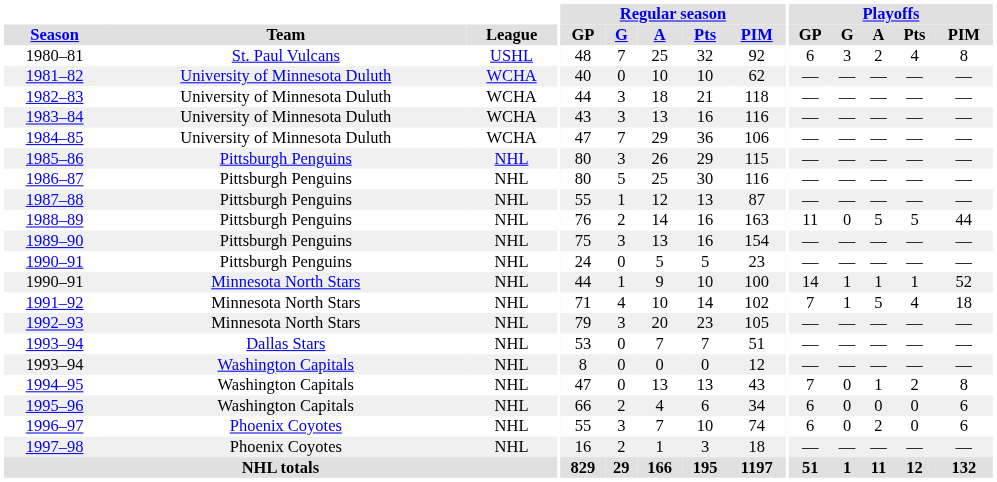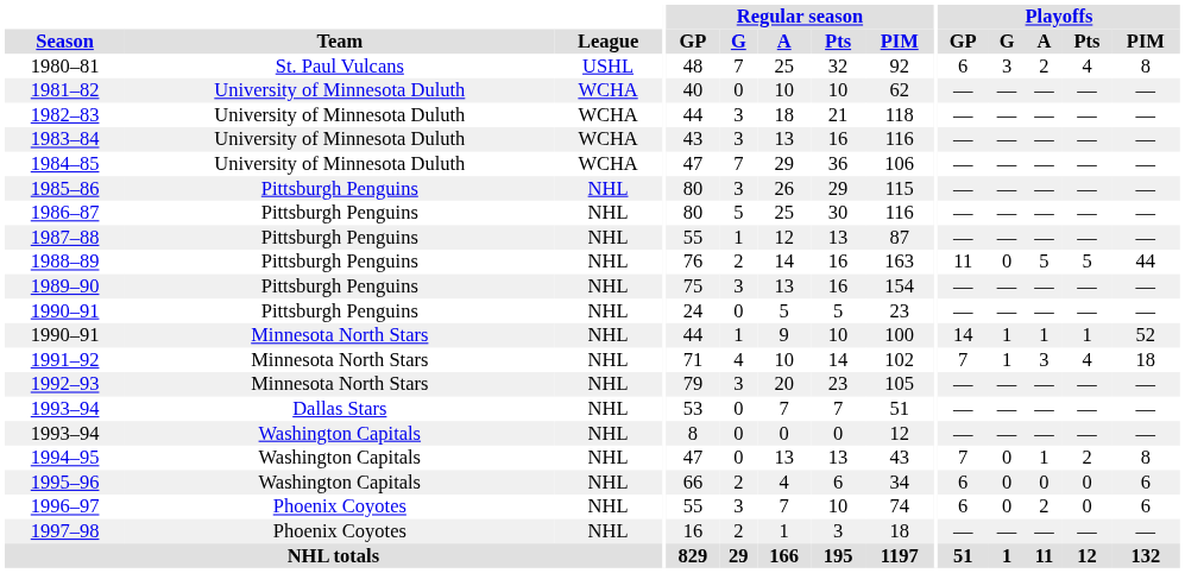1991–92 | Playoffs / A: 5 -> 3
